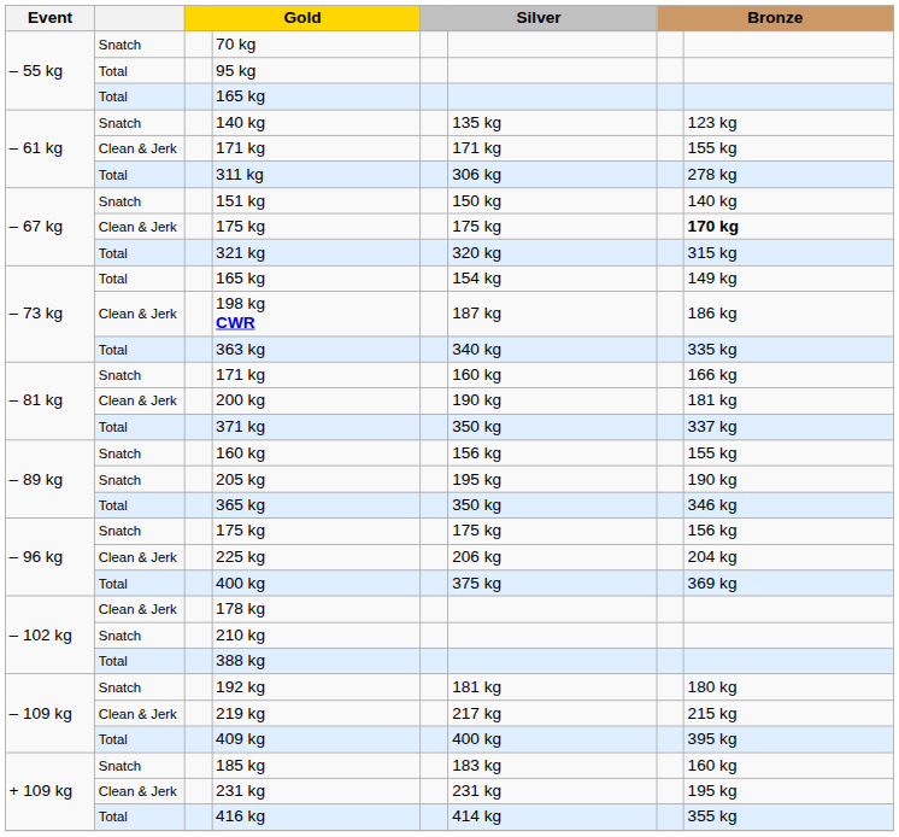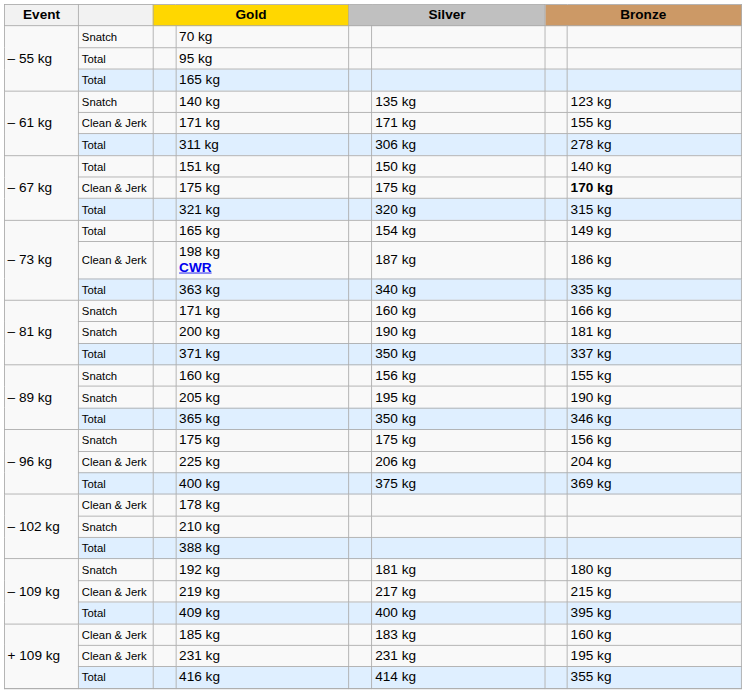151 kg | column 2: Snatch -> Total
200 kg | column 2: Clean & Jerk -> Snatch
185 kg | column 2: Snatch -> Clean & Jerk
